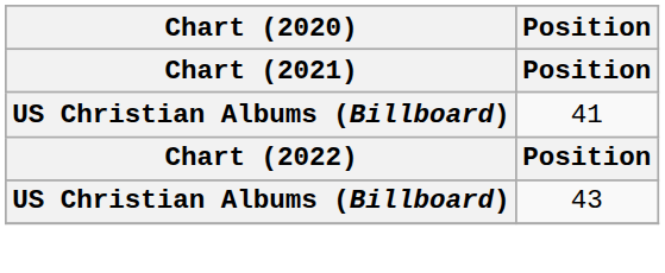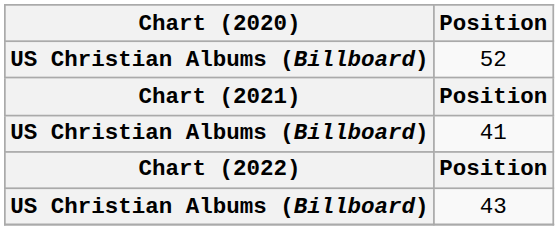+ row: US Christian Albums (Billboard) | 52
